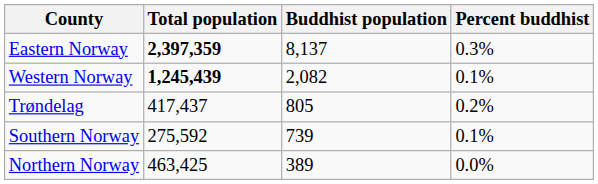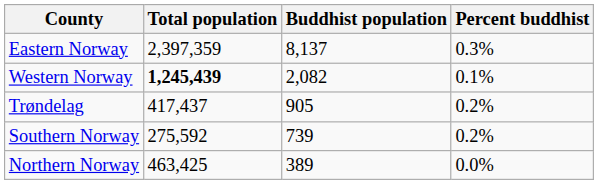Eastern Norway | Total population: bold -> normal
Trøndelag | Buddhist population: 805 -> 905
Southern Norway | Percent buddhist: 0.1% -> 0.2%
